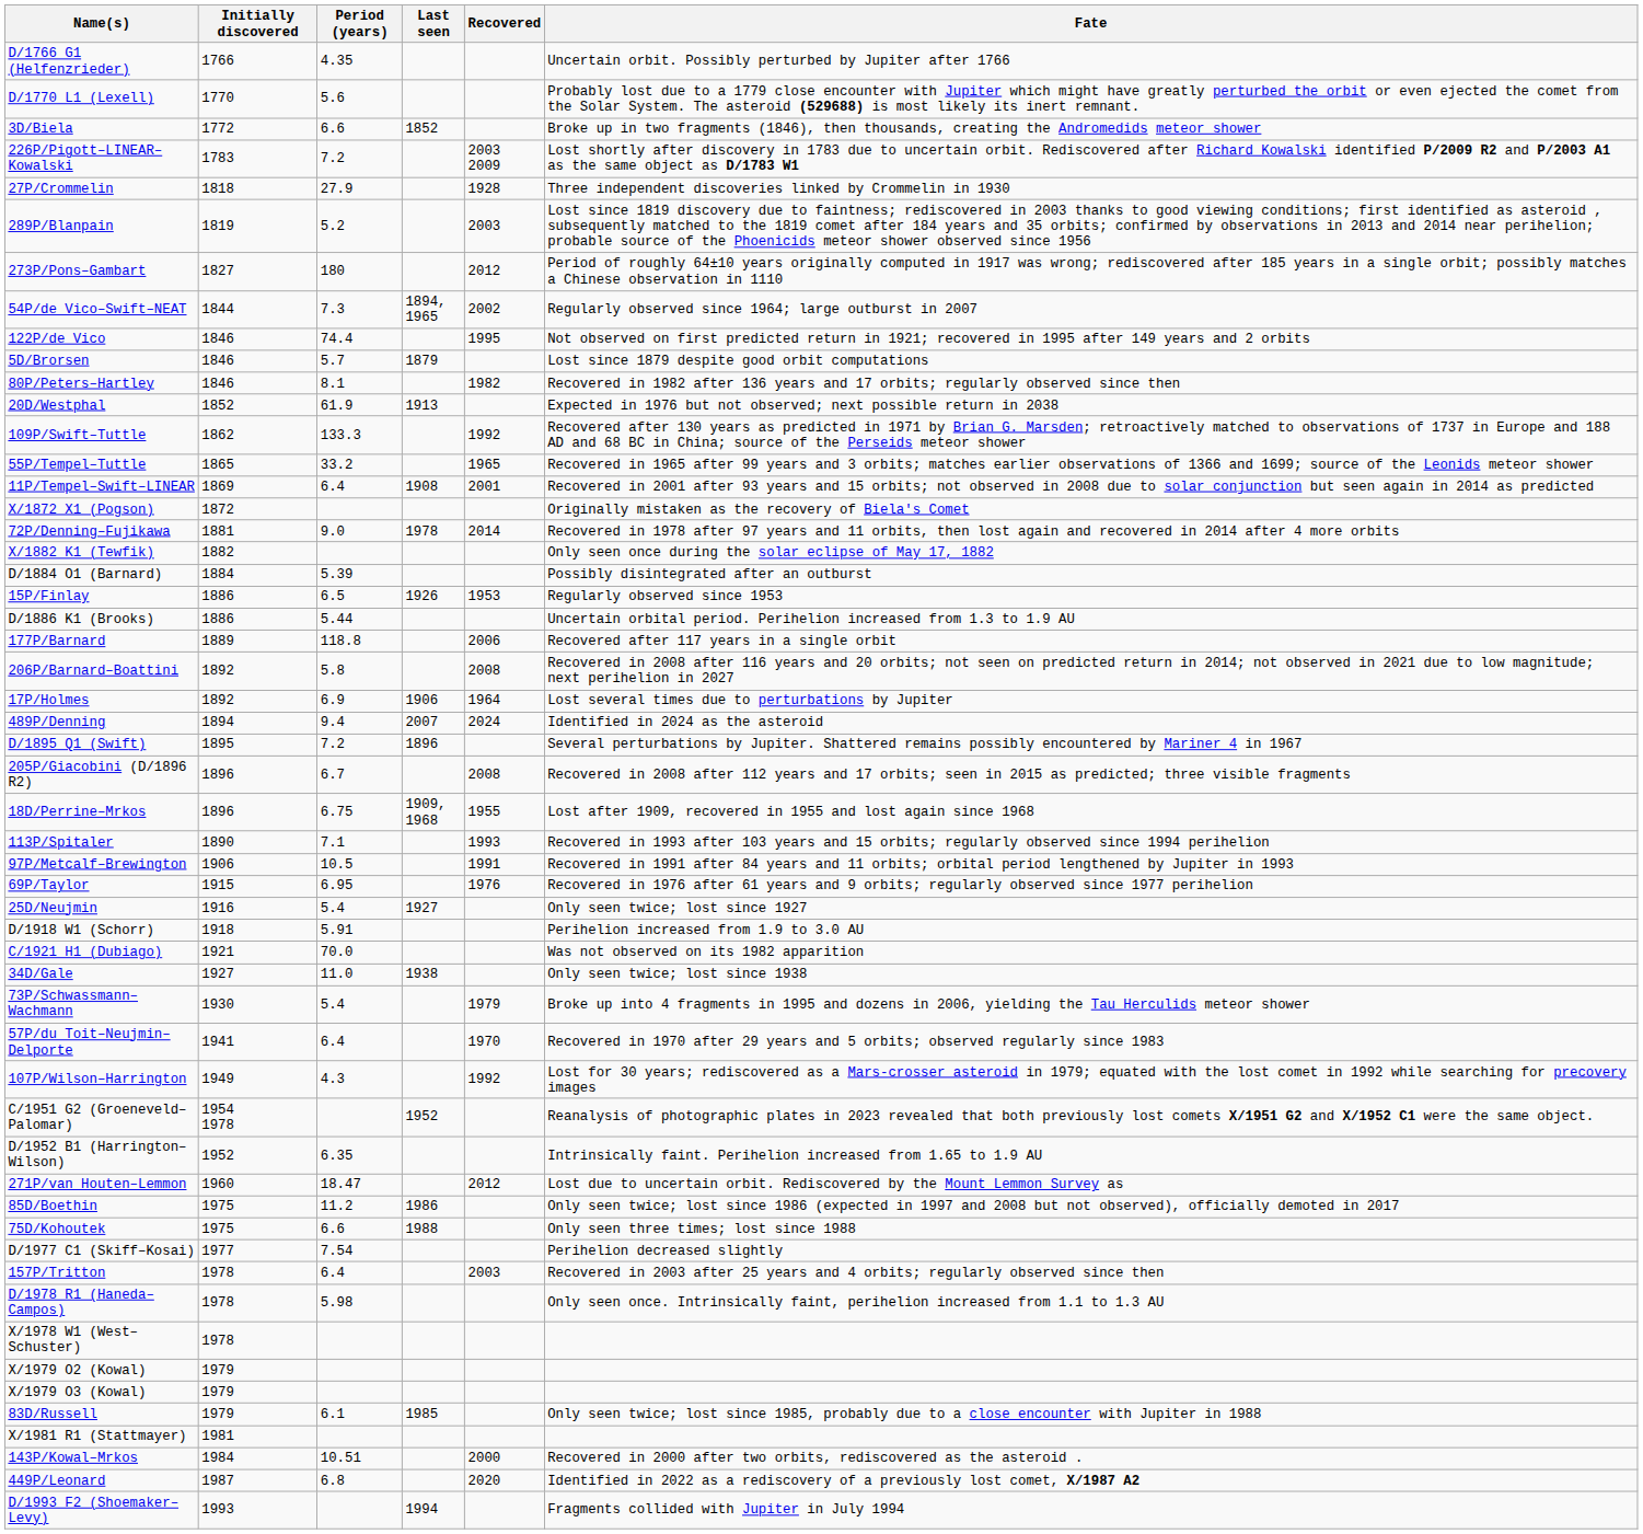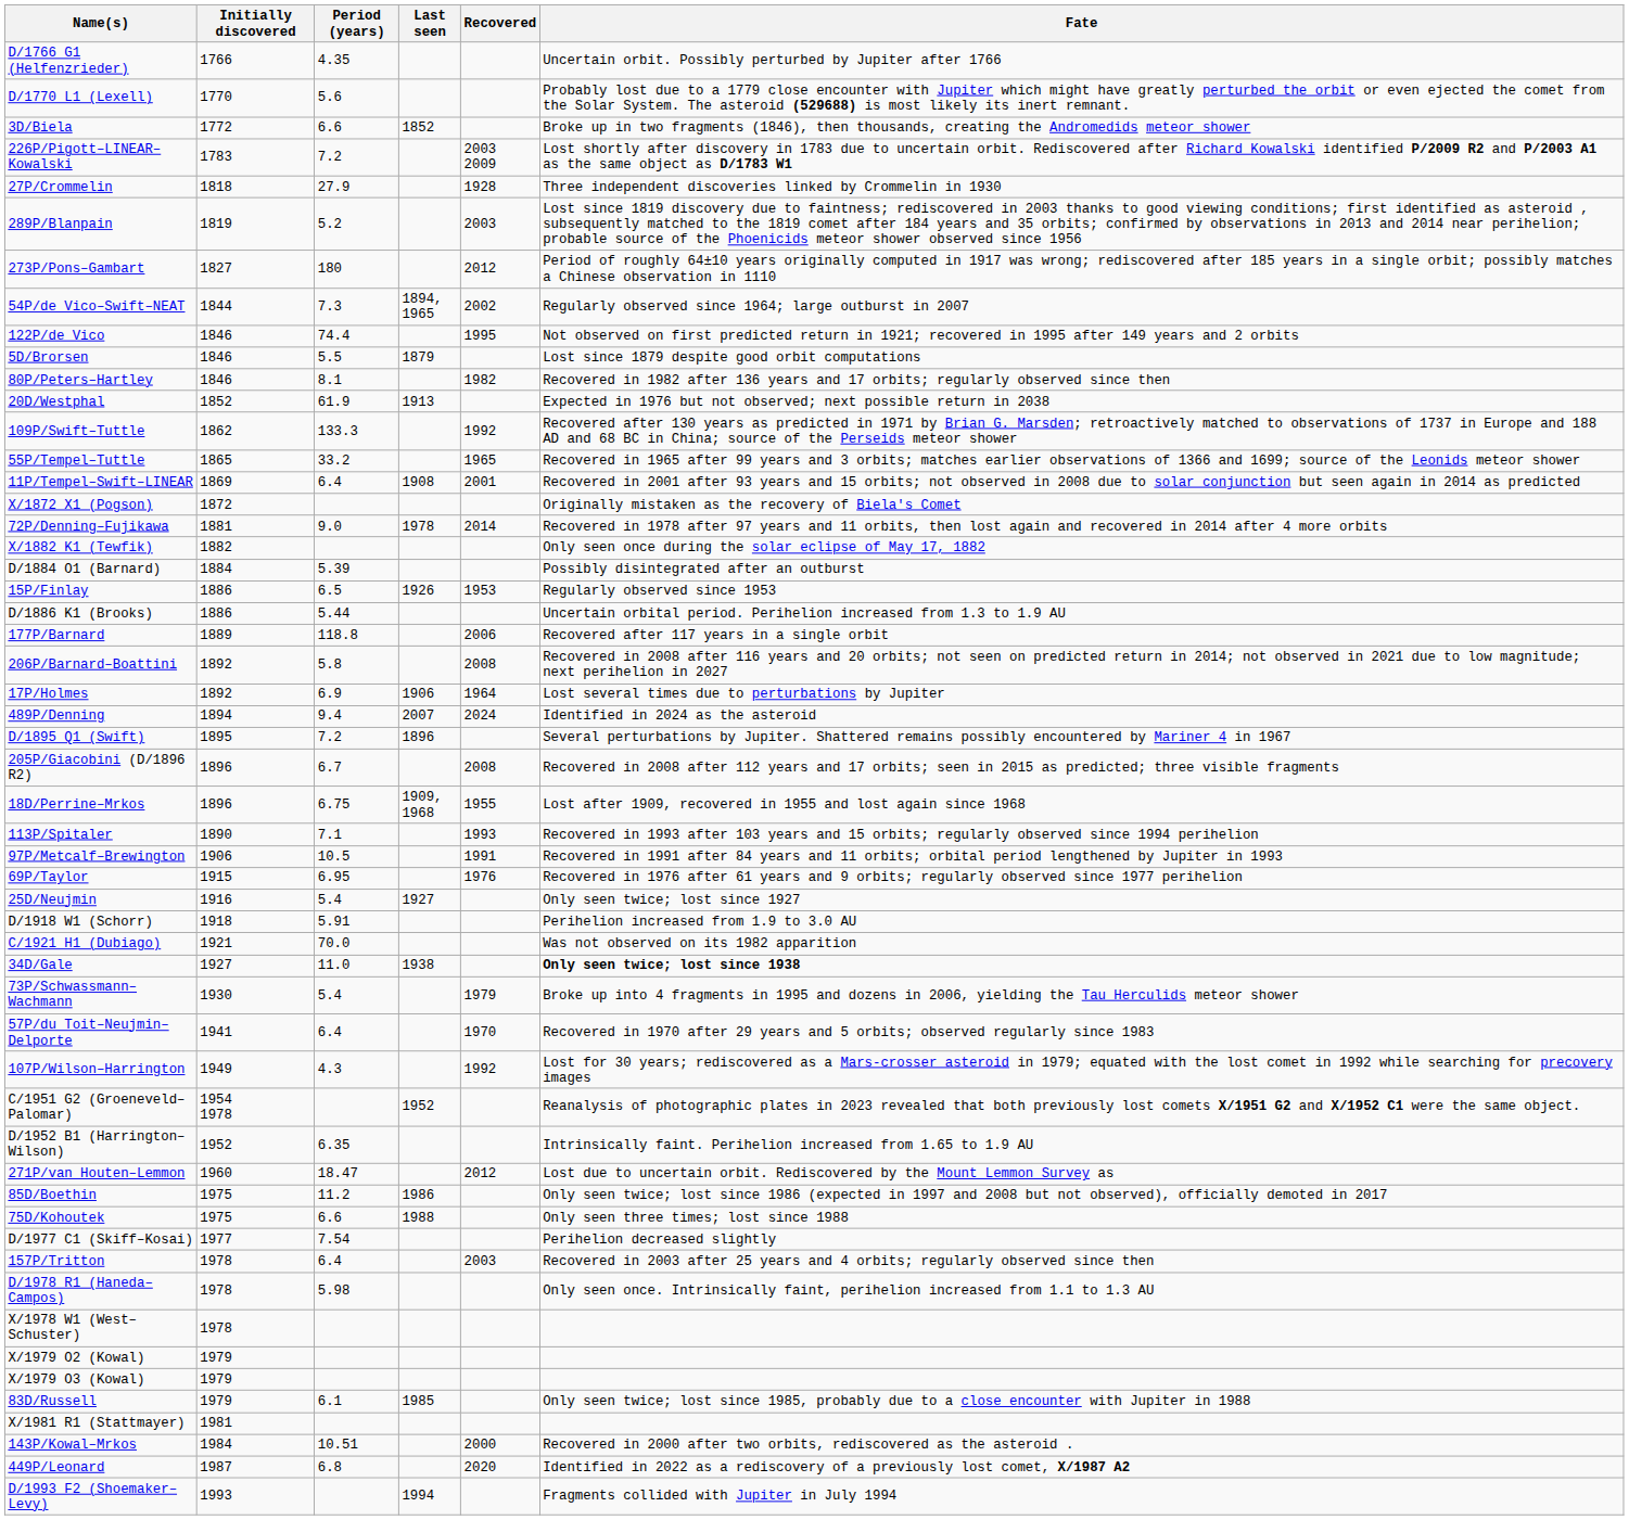5D/Brorsen | Period (years): 5.7 -> 5.5
34D/Gale | Fate: normal -> bold
